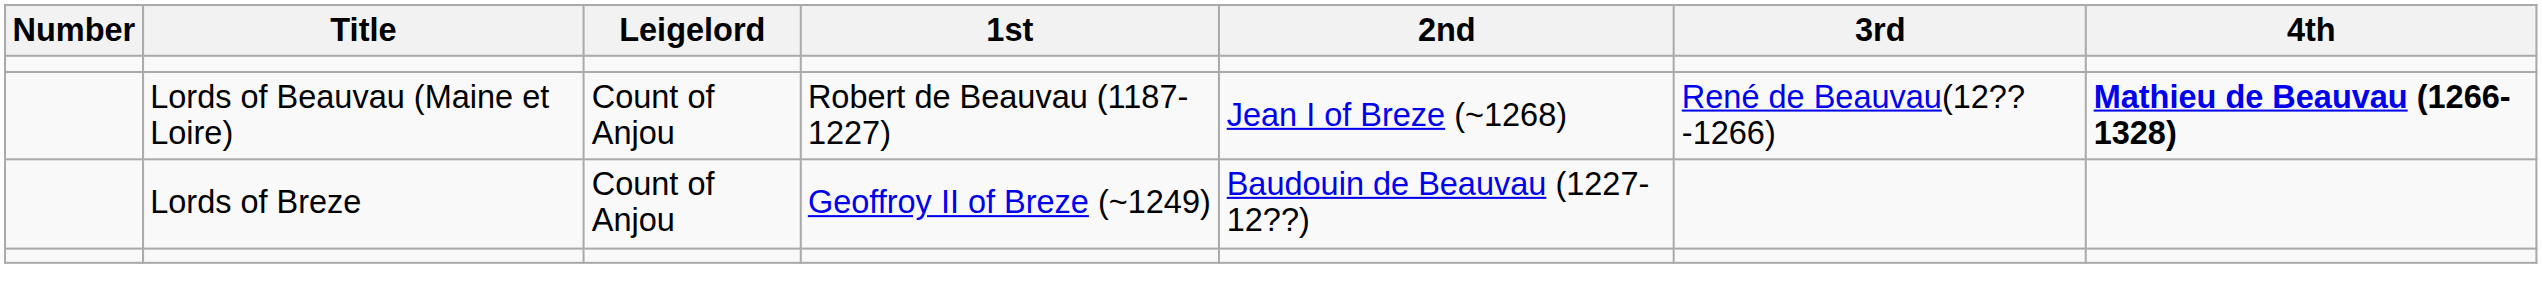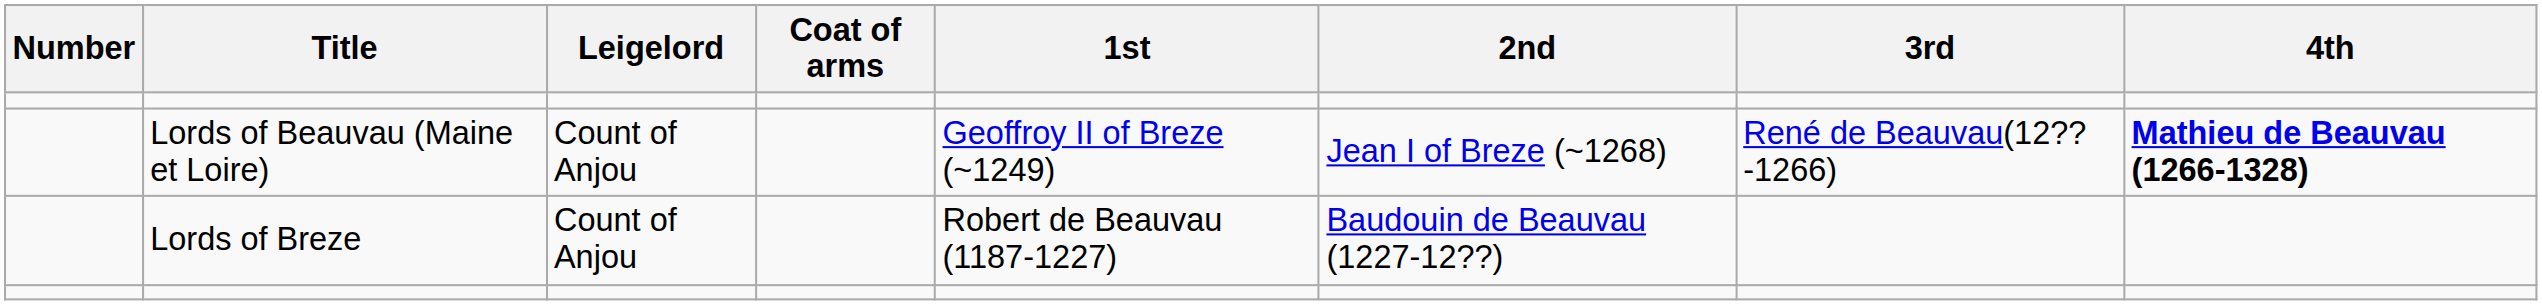+ column: Coat of arms
Lords of Beauvau (Maine et Loire) | 1st: Robert de Beauvau (1187-1227) -> Geoffroy II of Breze (~1249)
Lords of Breze | 1st: Geoffroy II of Breze (~1249) -> Robert de Beauvau (1187-1227)
